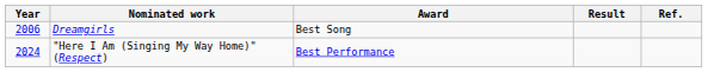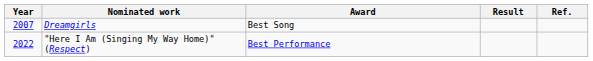Dreamgirls | Year: 2006 -> 2007
"Here I Am (Singing My Way Home)" (Respect) | Year: 2024 -> 2022
